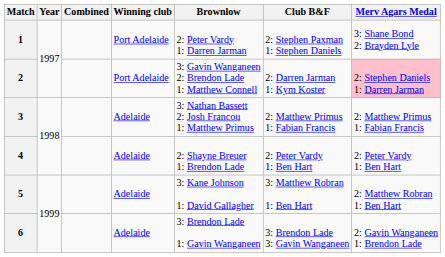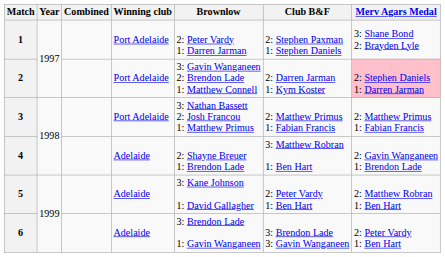3 | Winning club: Adelaide -> Port Adelaide
4 | Club B&F: 2: Peter Vardy 1: Ben Hart -> 3: Matthew Robran 1: Ben Hart
4 | Merv Agars Medal: 2: Peter Vardy 1: Ben Hart -> 2: Gavin Wanganeen 1: Brendon Lade
5 | Club B&F: 3: Matthew Robran 1: Ben Hart -> 2: Peter Vardy 1: Ben Hart
6 | Merv Agars Medal: 2: Gavin Wanganeen 1: Brendon Lade -> 2: Peter Vardy 1: Ben Hart
